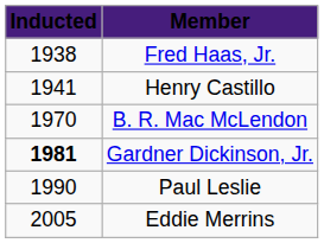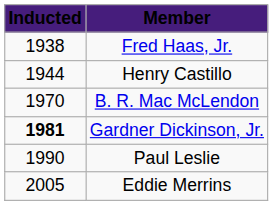Henry Castillo | Inducted: 1941 -> 1944
